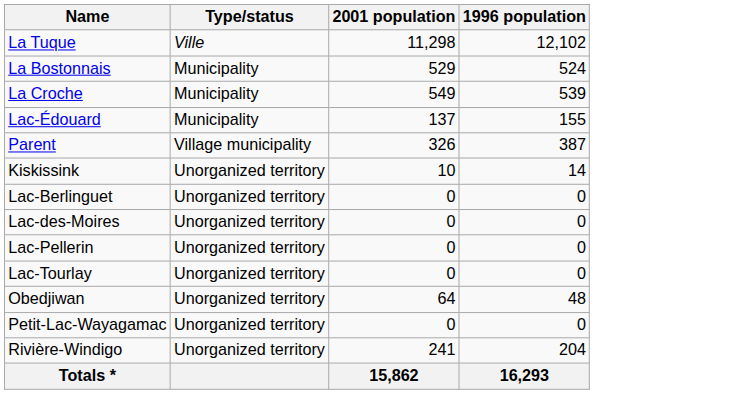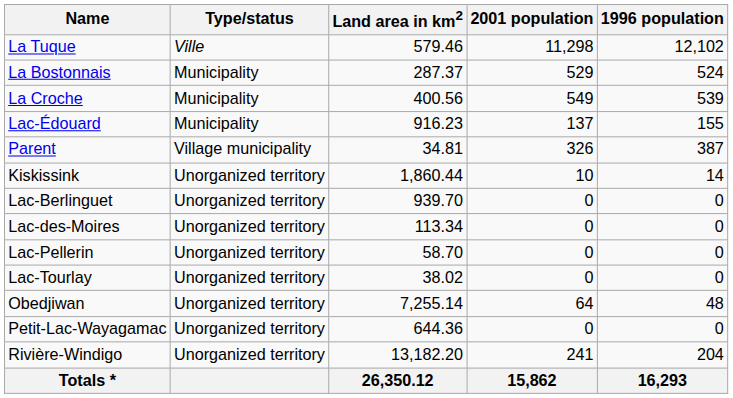+ column: Land area in km2 | 579.46 | 287.37 | 400.56 | 916.23 | 34.81 | 1,860.44 | 939.70 | 113.34 | 58.70 | 38.02 | 7,255.14 | 644.36 | 13,182.20 | 26,350.12
